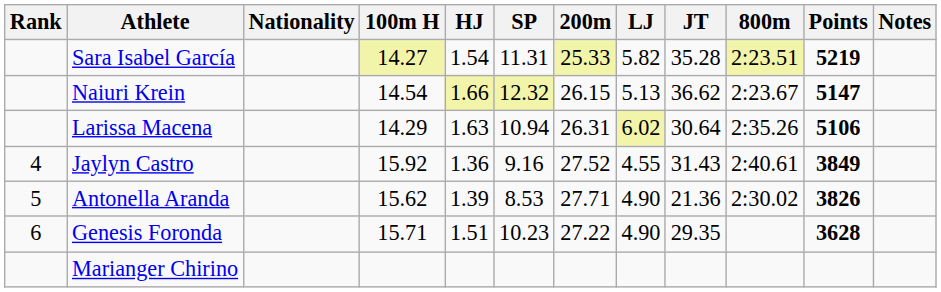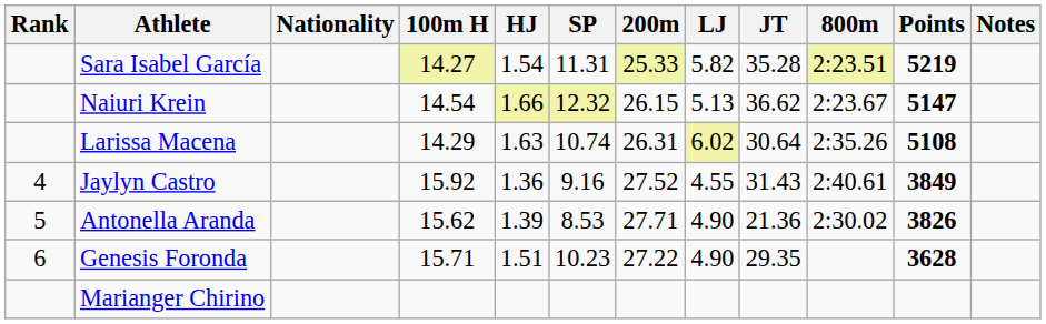Larissa Macena | SP: 10.94 -> 10.74
Larissa Macena | Points: 5106 -> 5108
